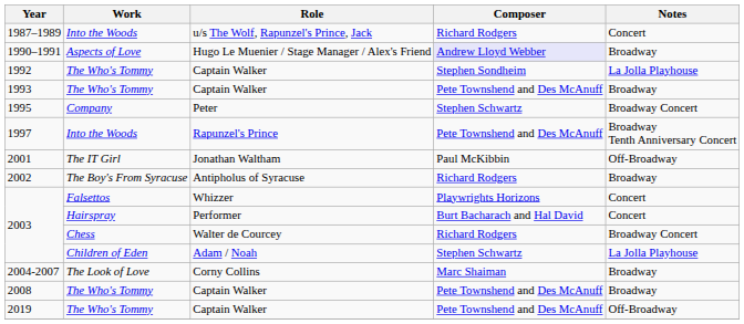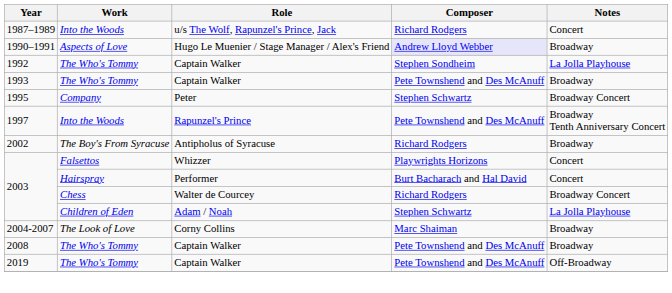- row: 2001 | The IT Girl | Jonathan Waltham | Paul McKibbin | Off-Broadway
